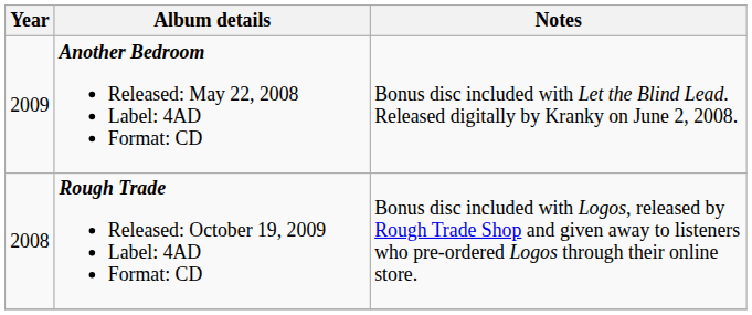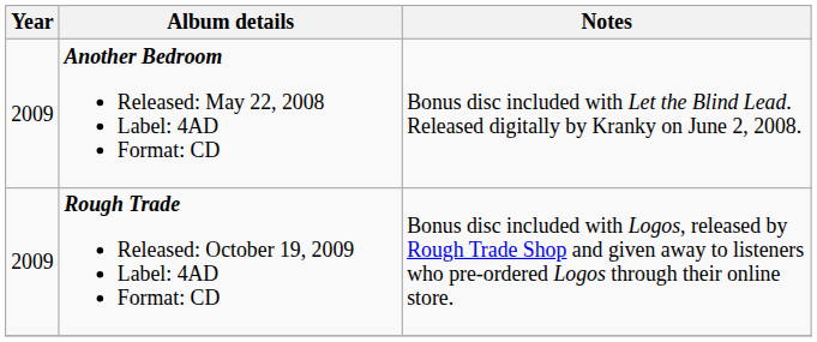Rough Trade Released: October 19, 2009 Label: 4AD Format: CD | Year: 2008 -> 2009
